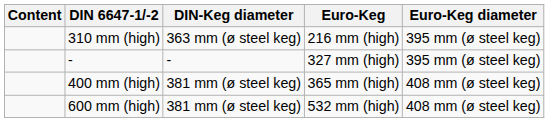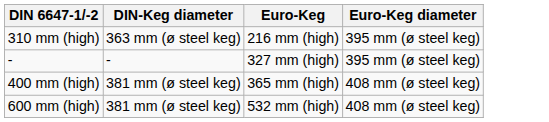- column: Content
